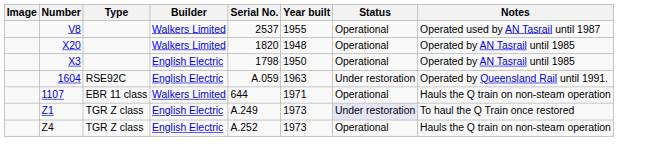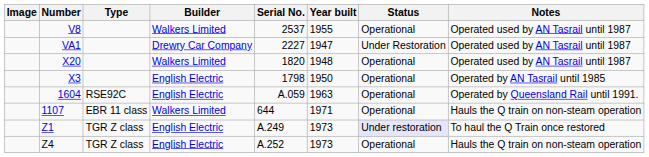+ row: VA1 | Drewry Car Company | 2227 | 1947 | Under Restoration | Operated used by AN Tasrail until 1987
X20 | Notes: Operated by AN Tasrail until 1985 -> Operated used by AN Tasrail until 1987
1604 | Status: Under restoration -> Operational
